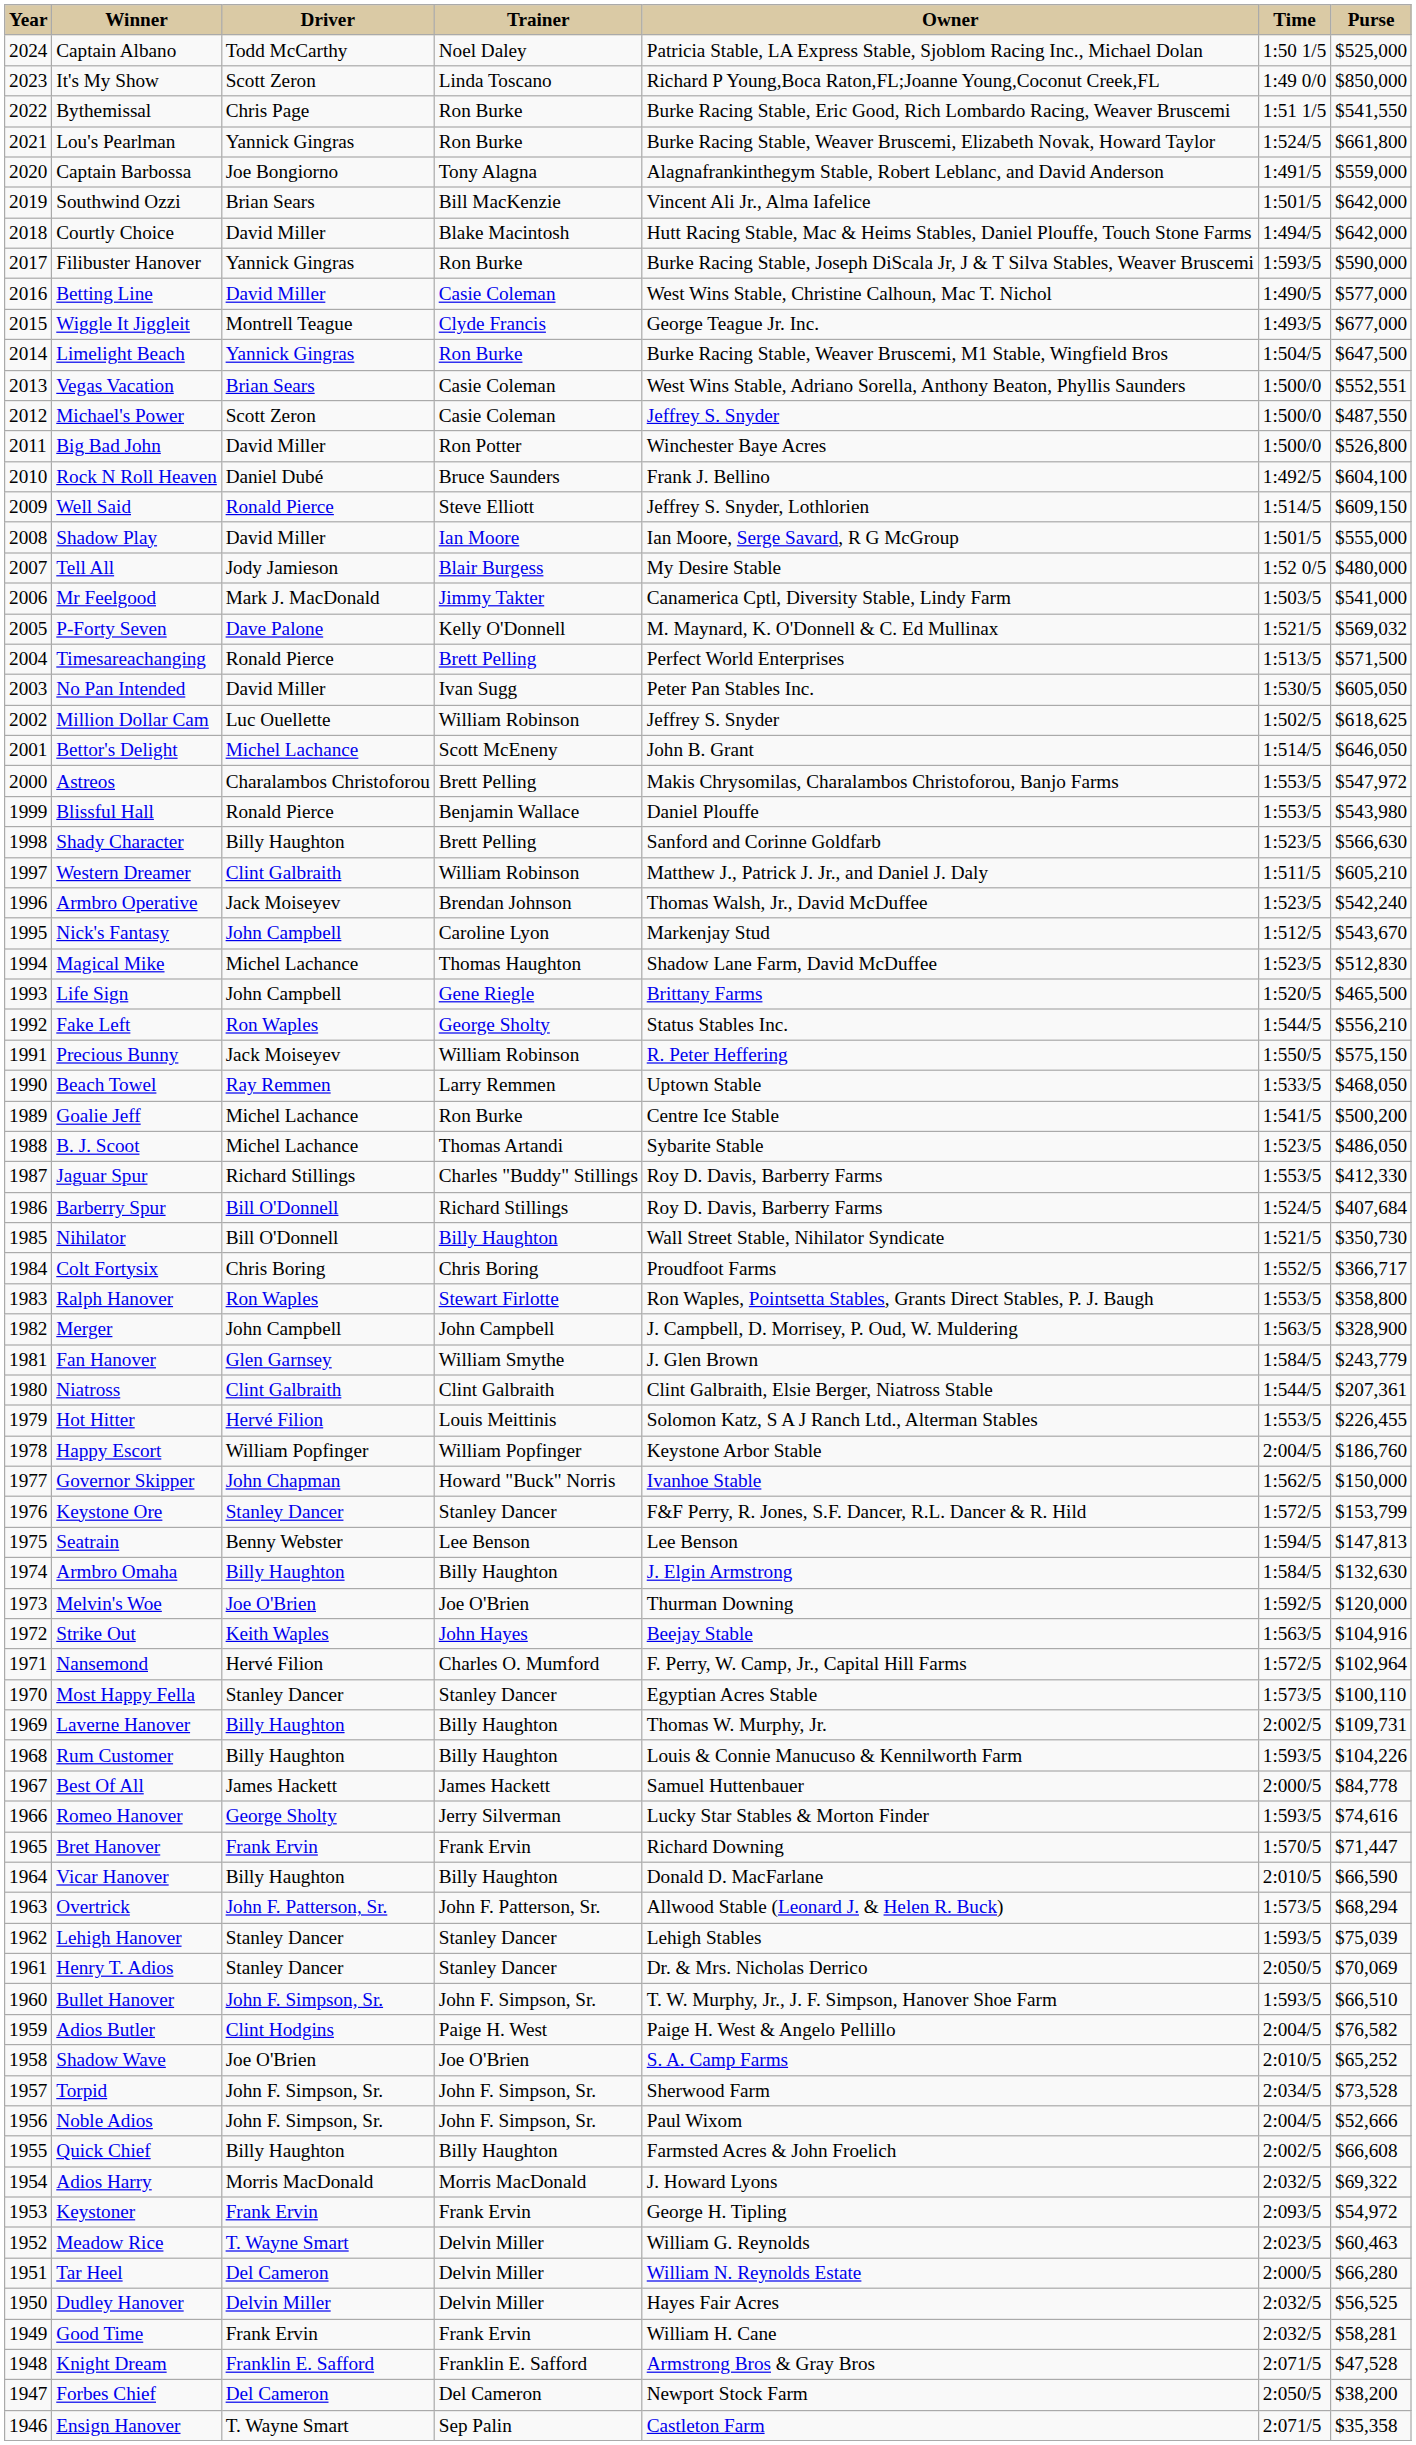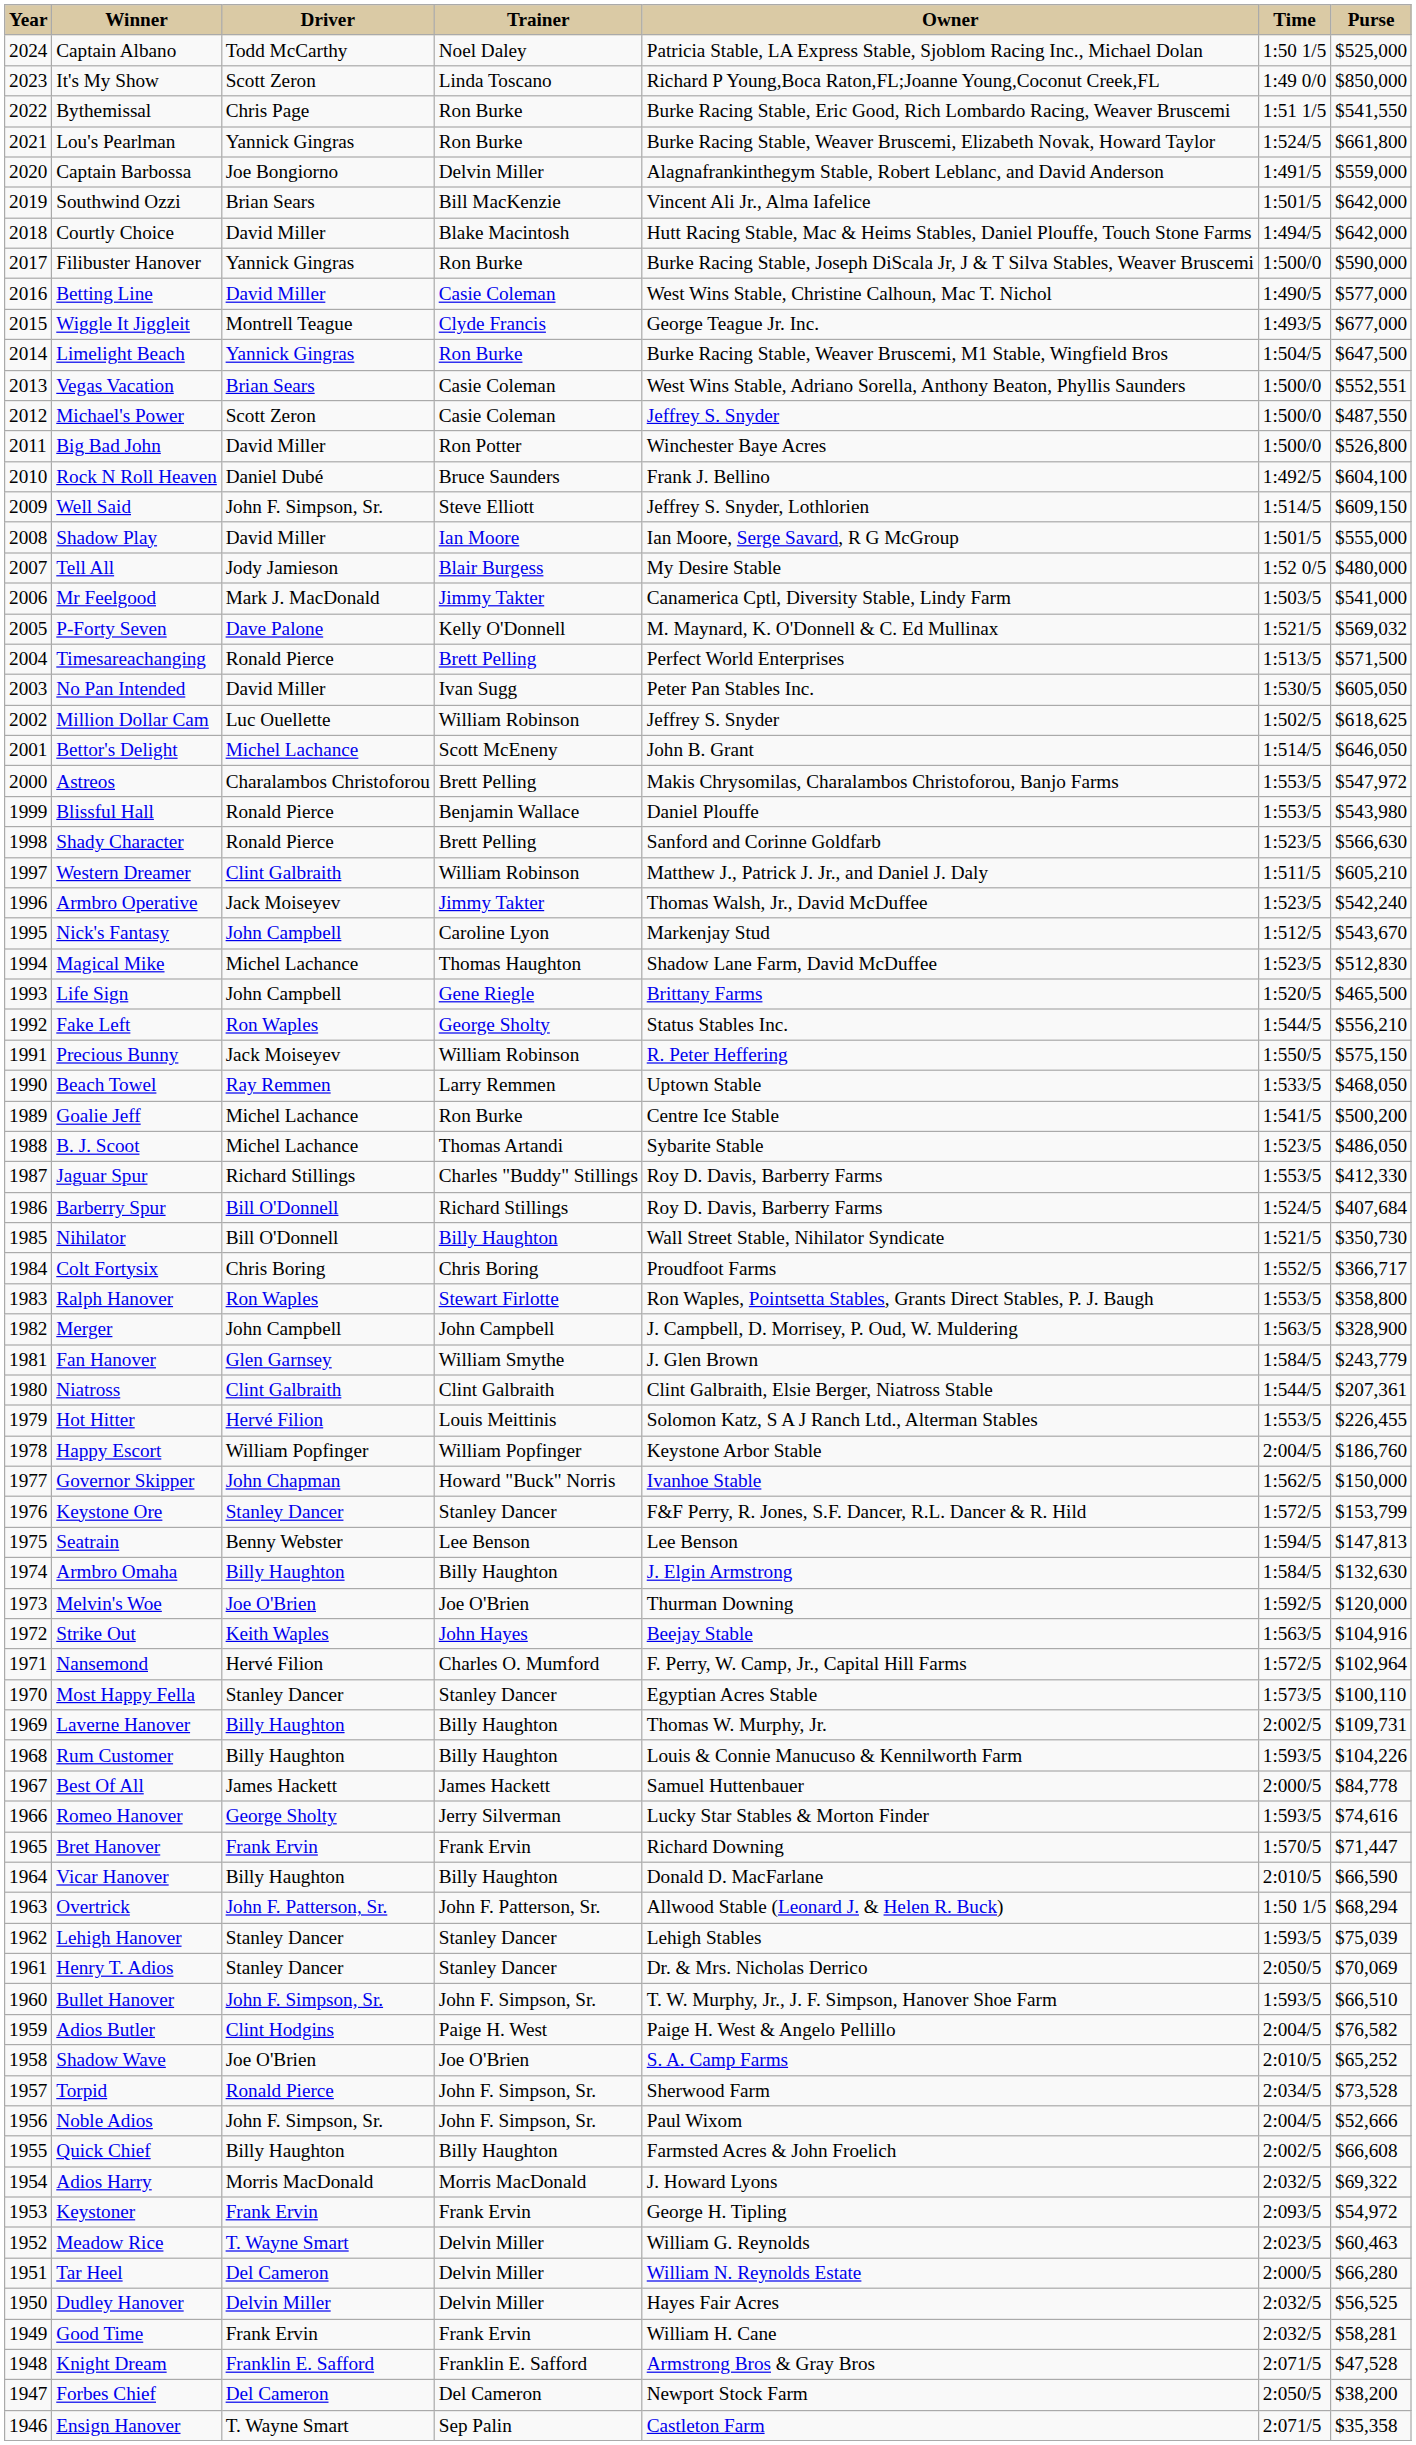Captain Barbossa | Trainer: Tony Alagna -> Delvin Miller
Filibuster Hanover | Time: 1:593/5 -> 1:500/0
Well Said | Driver: Ronald Pierce -> John F. Simpson, Sr.
Shady Character | Driver: Billy Haughton -> Ronald Pierce
Armbro Operative | Trainer: Brendan Johnson -> Jimmy Takter
Overtrick | Time: 1:573/5 -> 1:50 1/5
Torpid | Driver: John F. Simpson, Sr. -> Ronald Pierce
